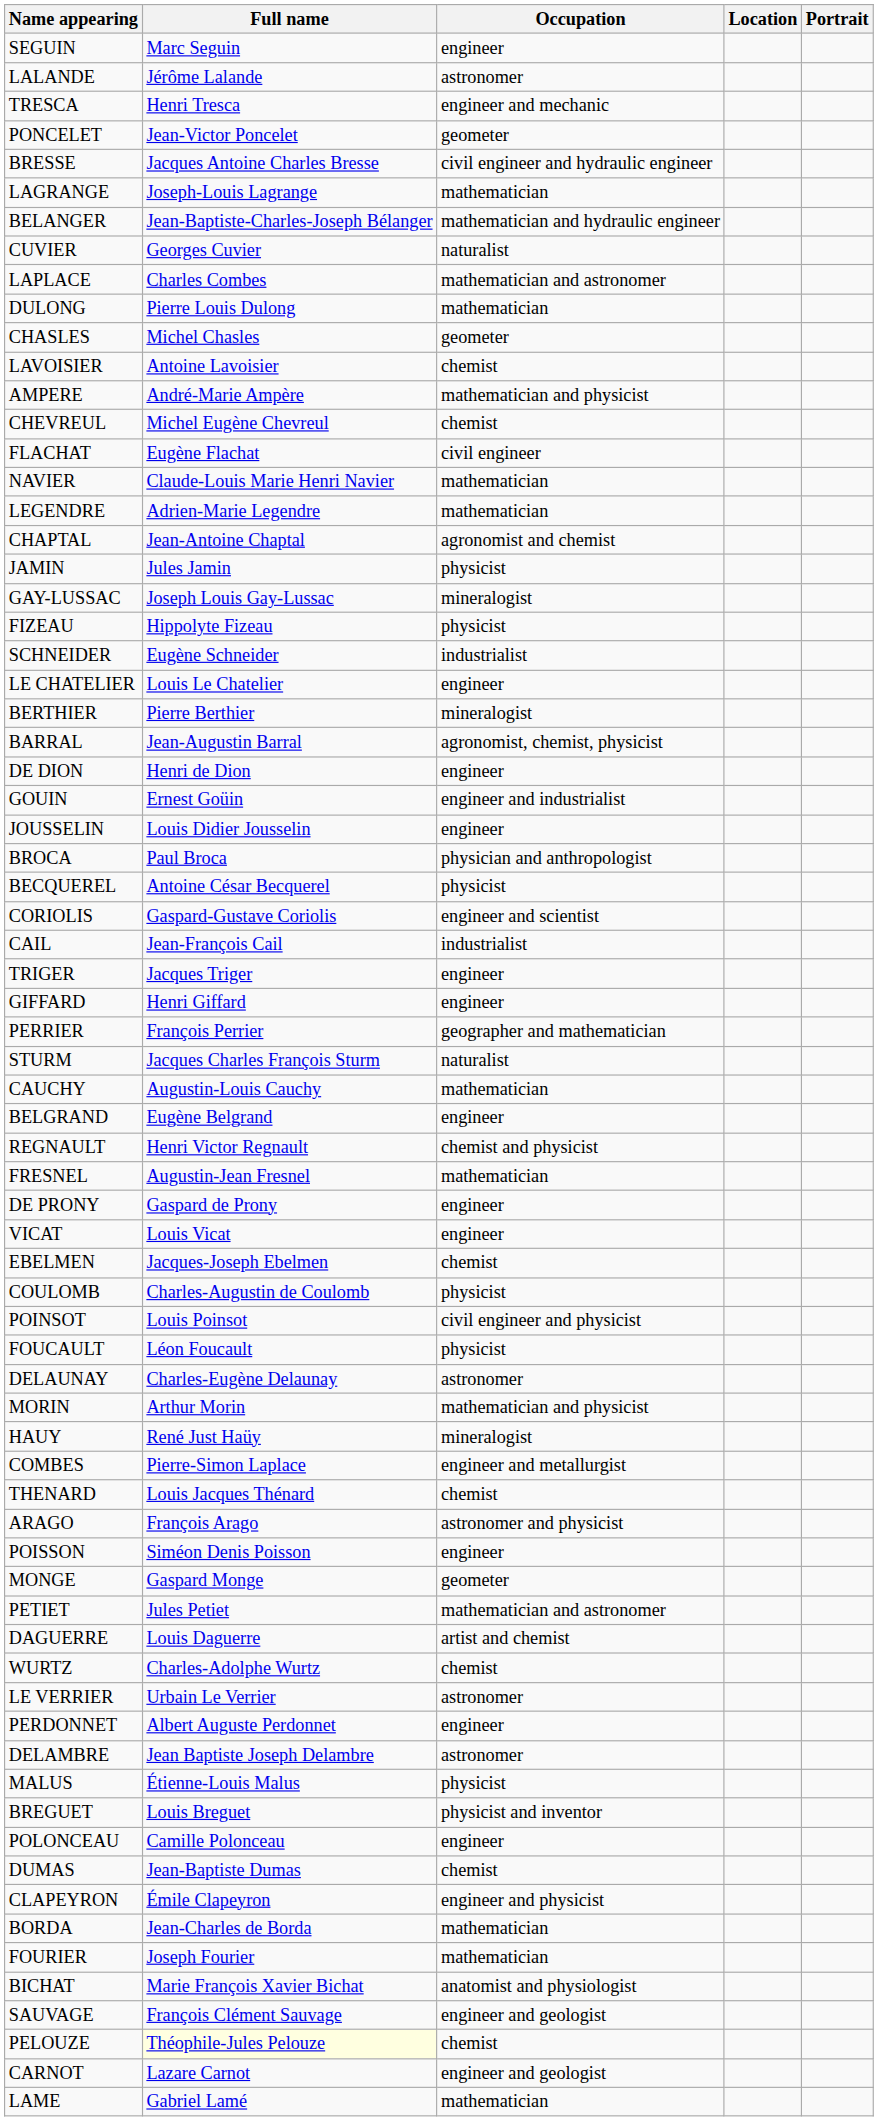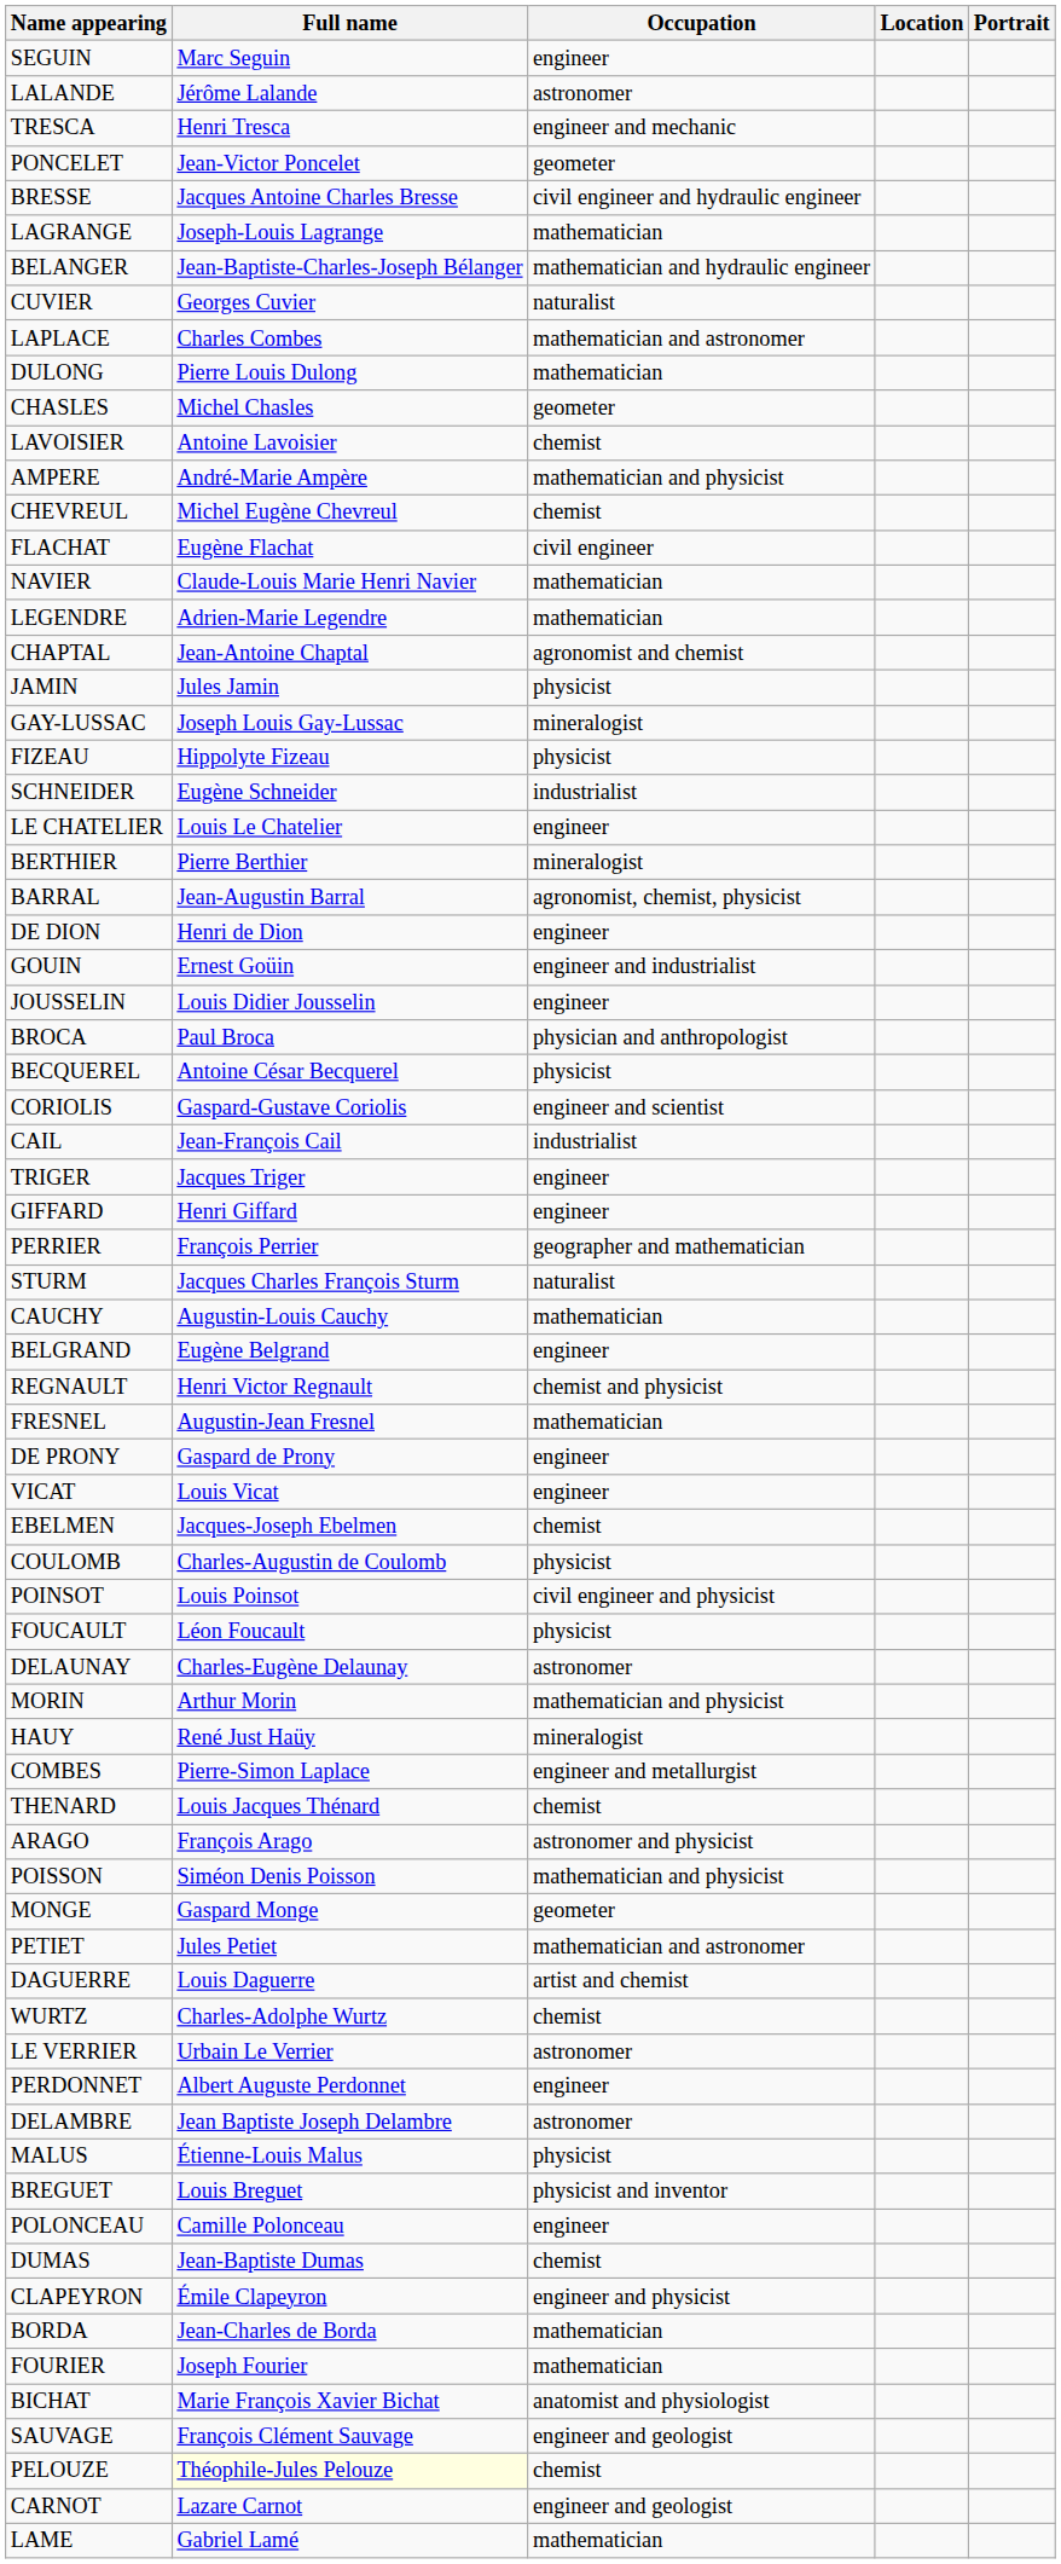POISSON | Occupation: engineer -> mathematician and physicist
